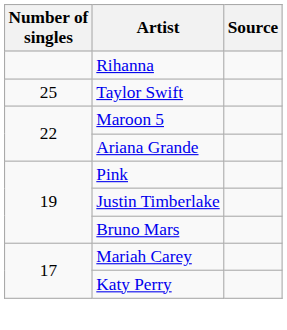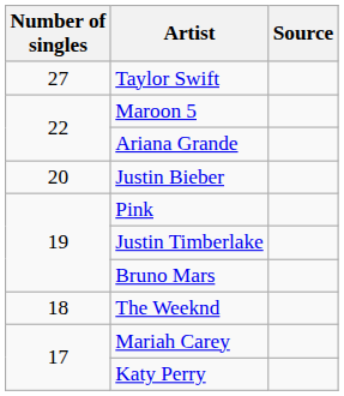- row: Rihanna
Taylor Swift | Number of singles: 25 -> 27
+ row: 20 | Justin Bieber
+ row: 18 | The Weeknd
